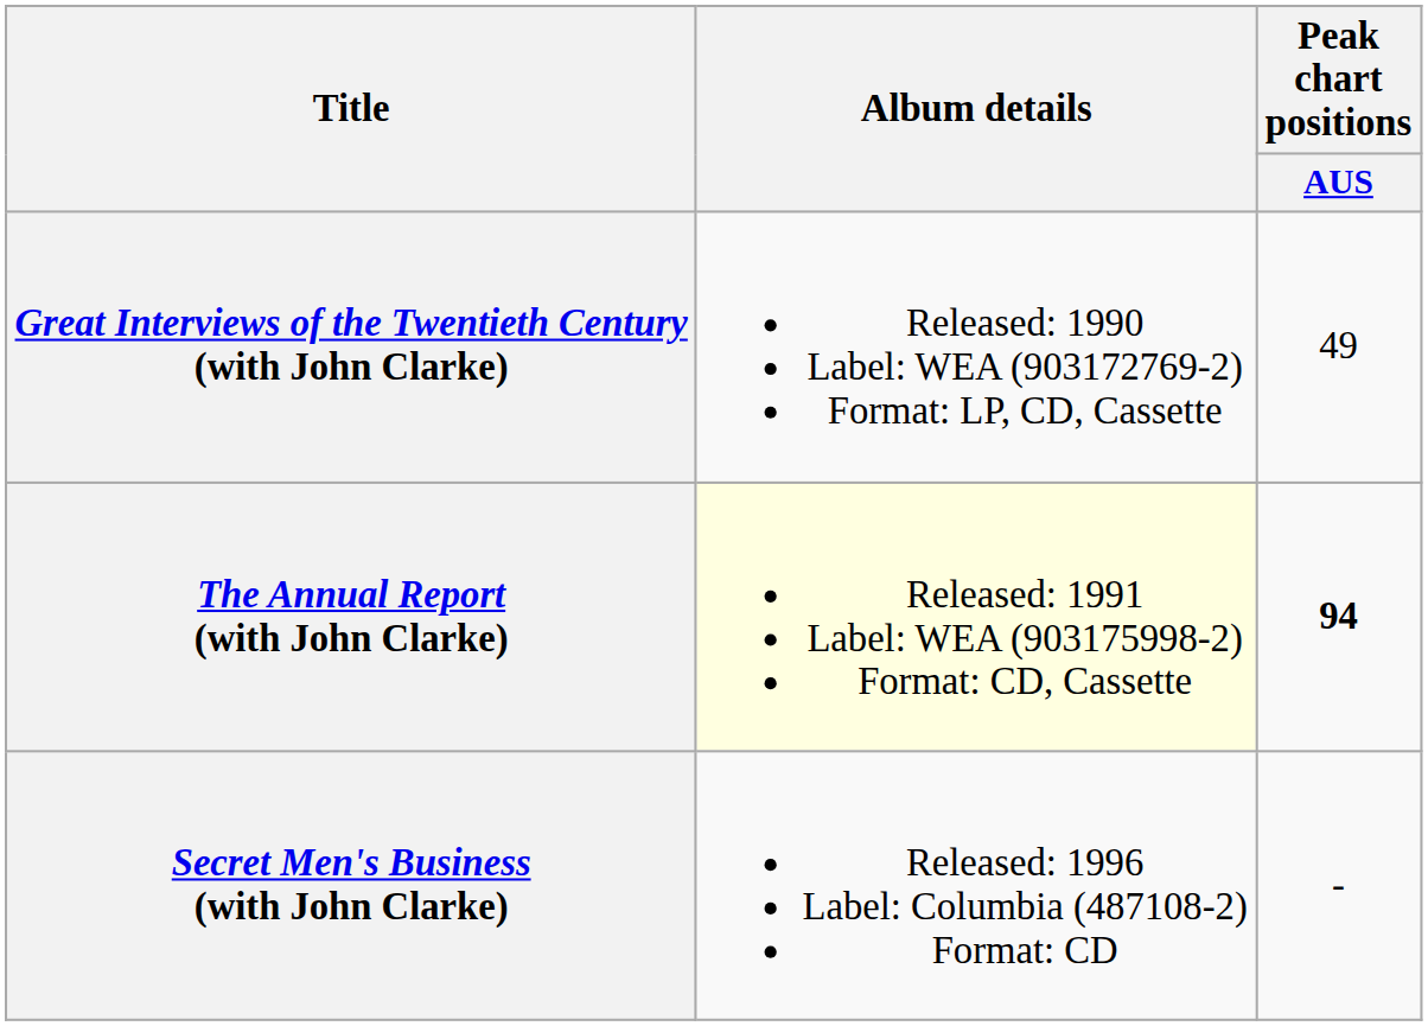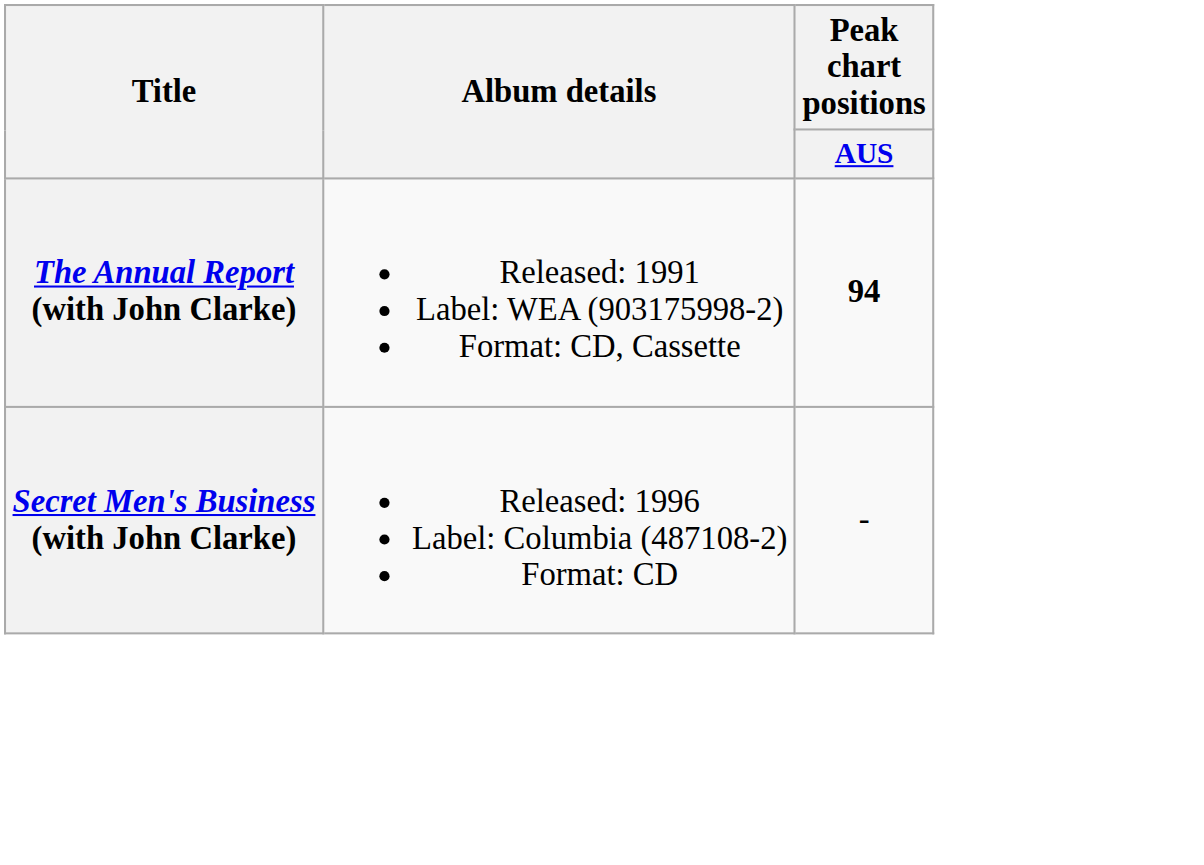- row: Great Interviews of the Twentieth Century (with John Clarke) | Released: 1990 Label: WEA (903172769-2) Format: LP, CD, Cassette | 49
The Annual Report (with John Clarke) | Album details: lightyellow background -> no background
